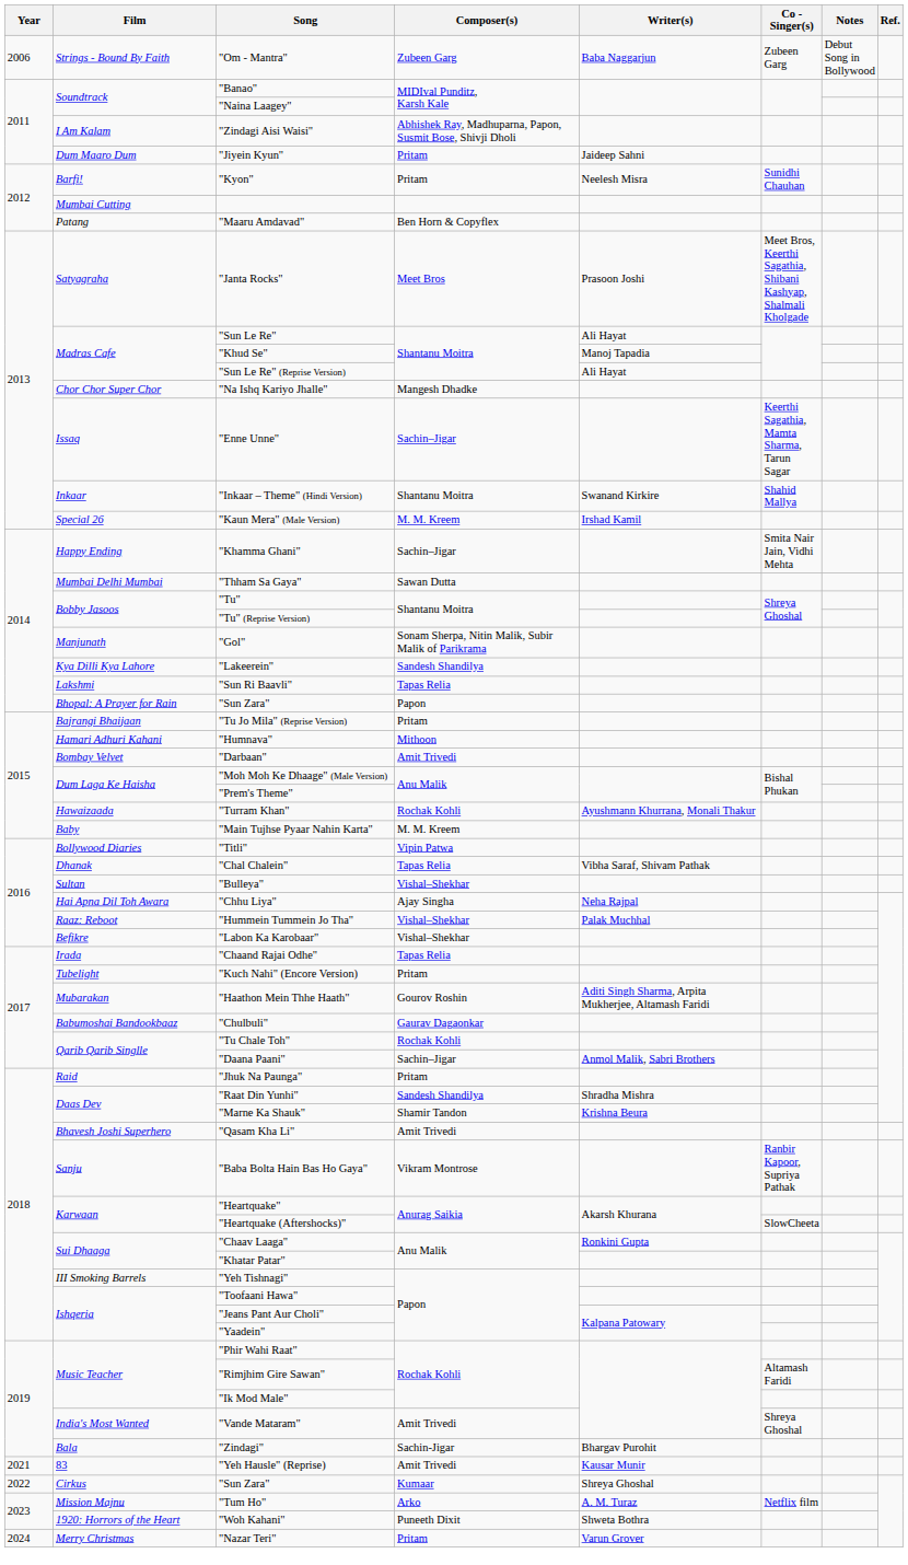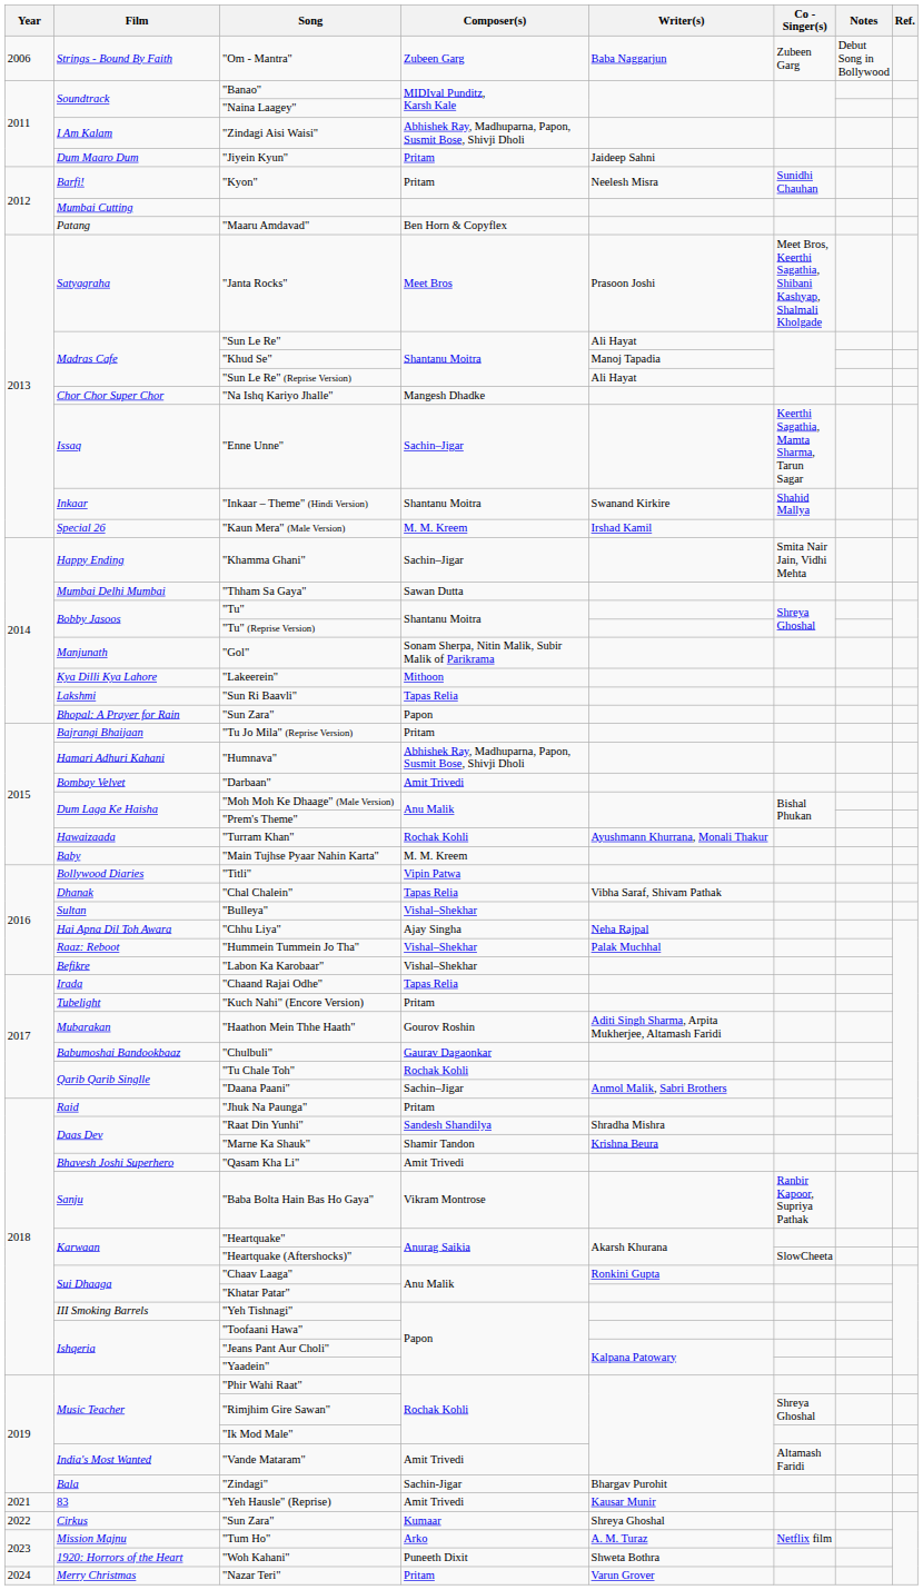"Lakeerein" | Composer(s): Sandesh Shandilya -> Mithoon
"Humnava" | Composer(s): Mithoon -> Abhishek Ray, Madhuparna, Papon, Susmit Bose, Shivji Dholi
"Rimjhim Gire Sawan" | Co - Singer(s): Altamash Faridi -> Shreya Ghoshal
"Vande Mataram" | Co - Singer(s): Shreya Ghoshal -> Altamash Faridi
